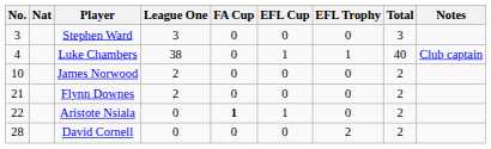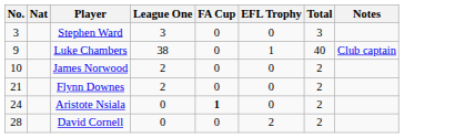- column: EFL Cup | 0 | 1 | 0 | 0 | 1 | 0
Luke Chambers | No.: 4 -> 9
Aristote Nsiala | No.: 22 -> 24
